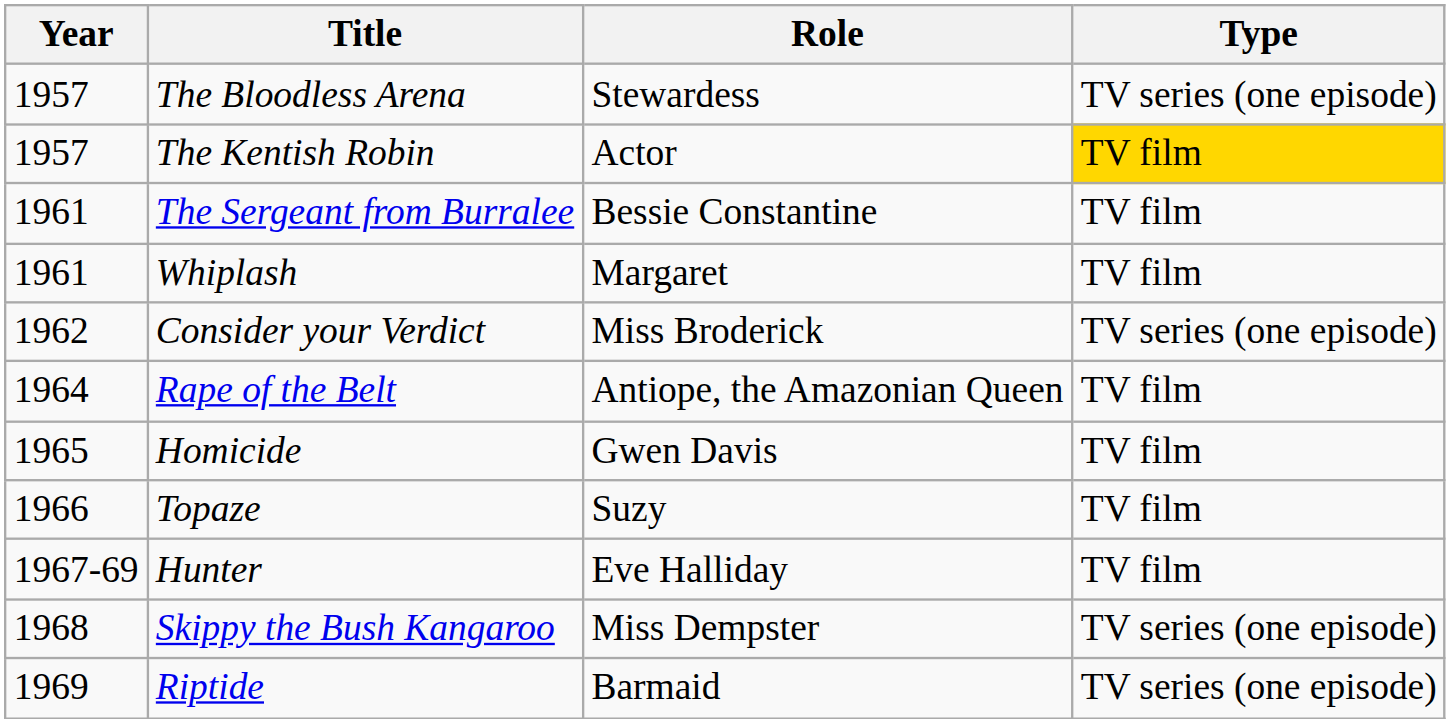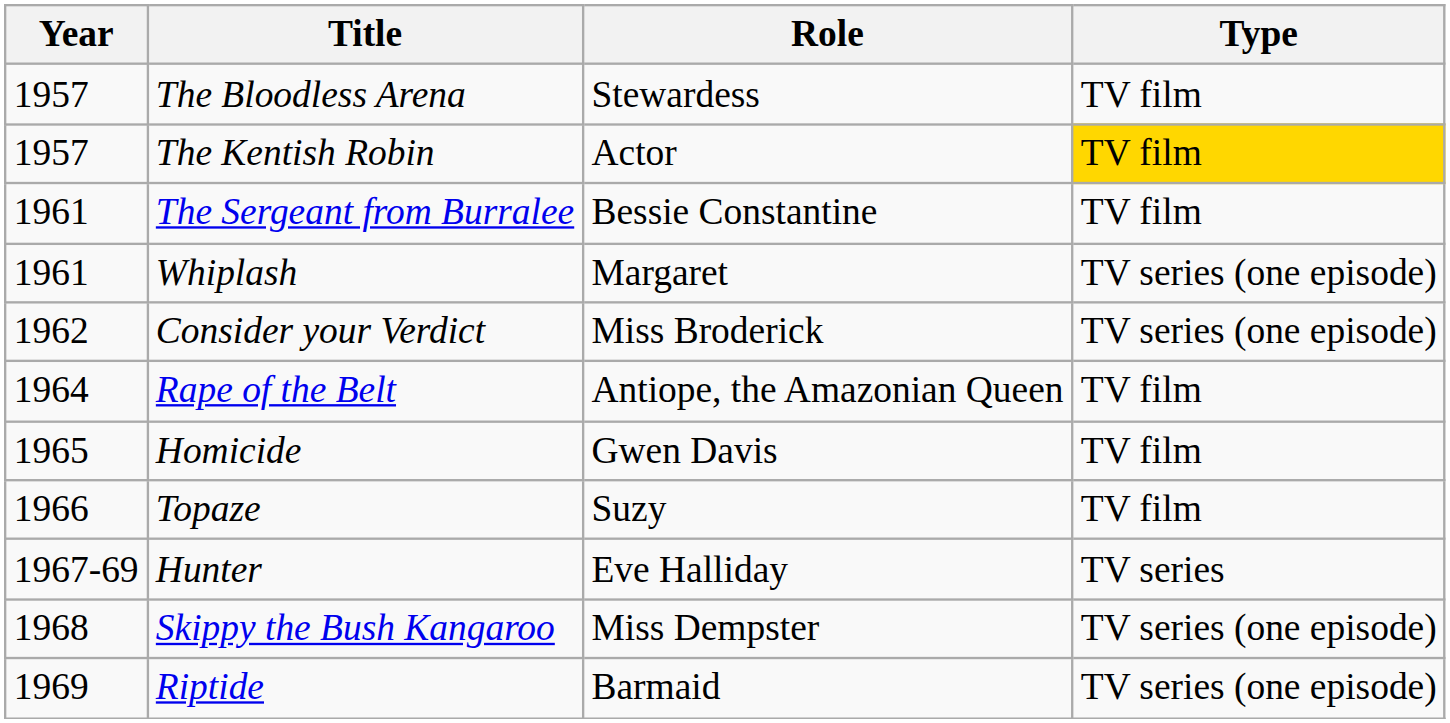The Bloodless Arena | Type: TV series (one episode) -> TV film
Whiplash | Type: TV film -> TV series (one episode)
Hunter | Type: TV film -> TV series
